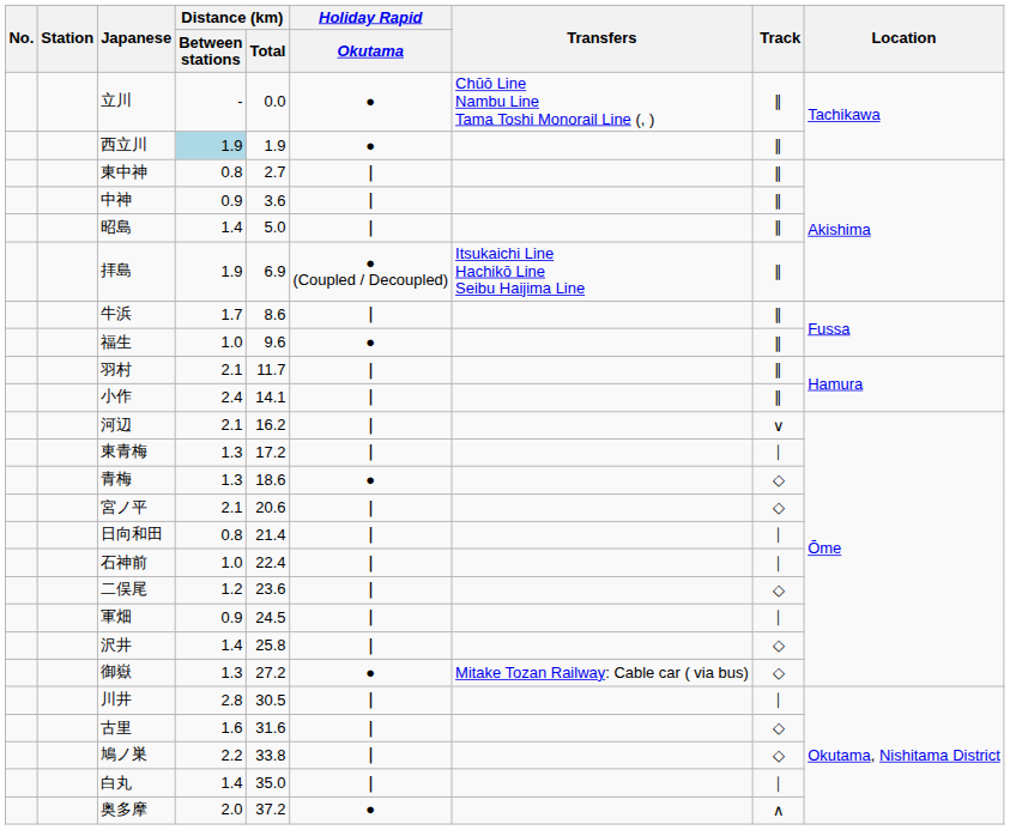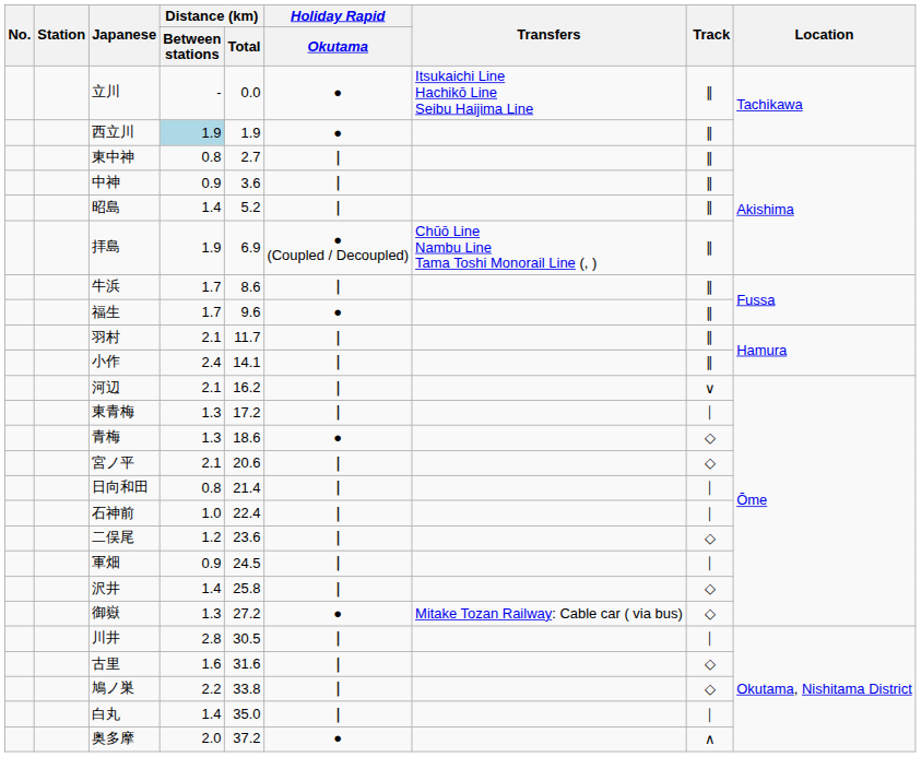立川 | Transfers: Chūō Line Nambu Line Tama Toshi Monorail Line (, ) -> Itsukaichi Line Hachikō Line Seibu Haijima Line
昭島 | Distance (km) / Total: 5.0 -> 5.2
拝島 | Transfers: Itsukaichi Line Hachikō Line Seibu Haijima Line -> Chūō Line Nambu Line Tama Toshi Monorail Line (, )
福生 | Distance (km) / Between stations: 1.0 -> 1.7
